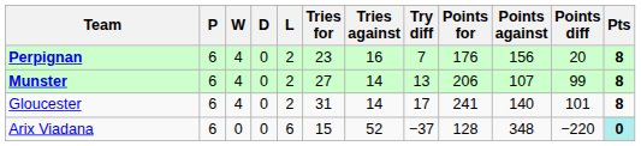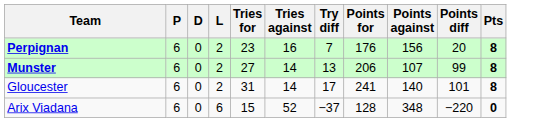- column: W | 4 | 4 | 4 | 0
Arix Viadana | Pts: paleturquoise background -> no background
